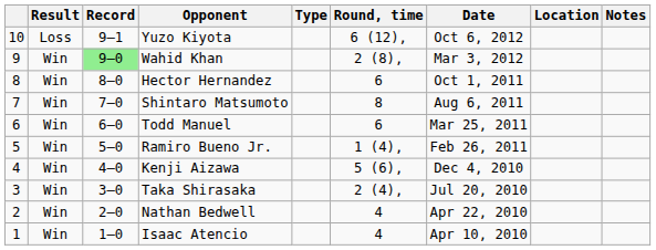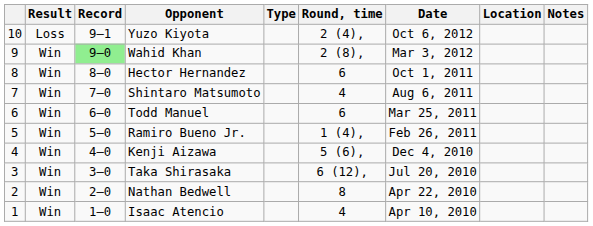Yuzo Kiyota | Round, time: 6 (12), -> 2 (4),
Shintaro Matsumoto | Round, time: 8 -> 4
Taka Shirasaka | Round, time: 2 (4), -> 6 (12),
Nathan Bedwell | Round, time: 4 -> 8
